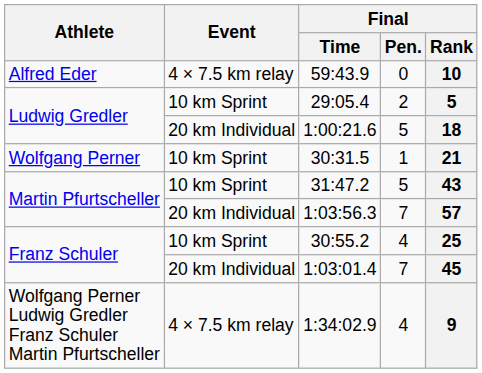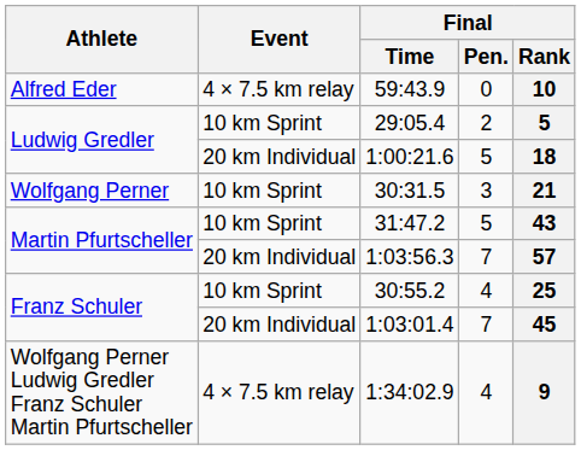30:31.5 | Final / Pen.: 1 -> 3
